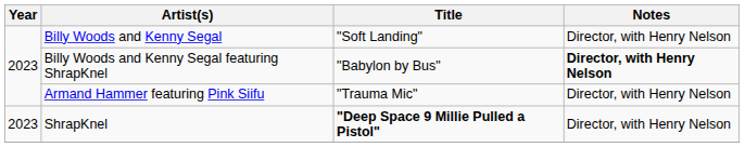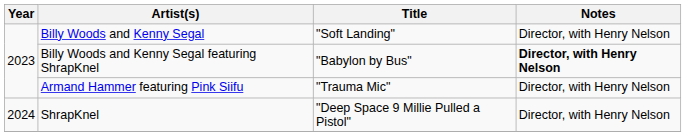ShrapKnel | Year: 2023 -> 2024
ShrapKnel | Title: bold -> normal
